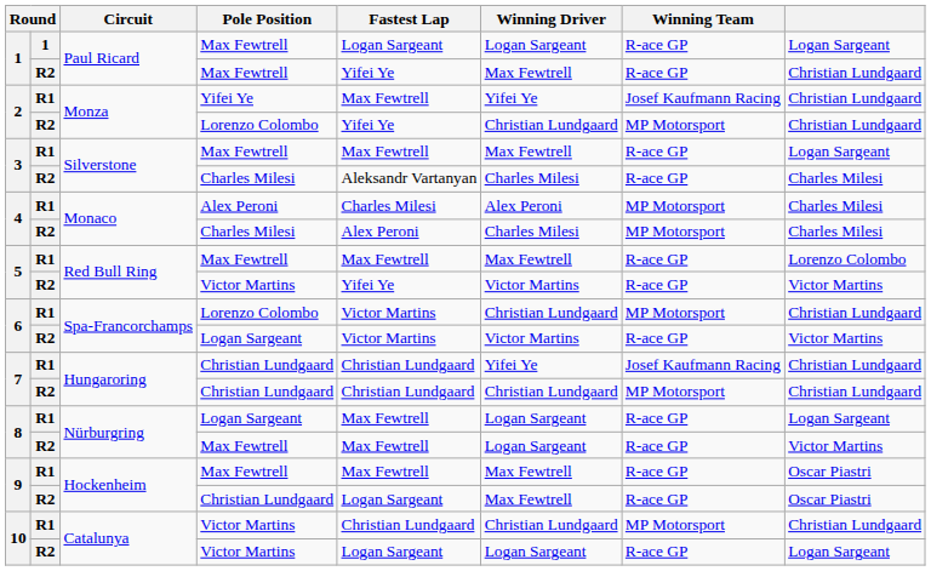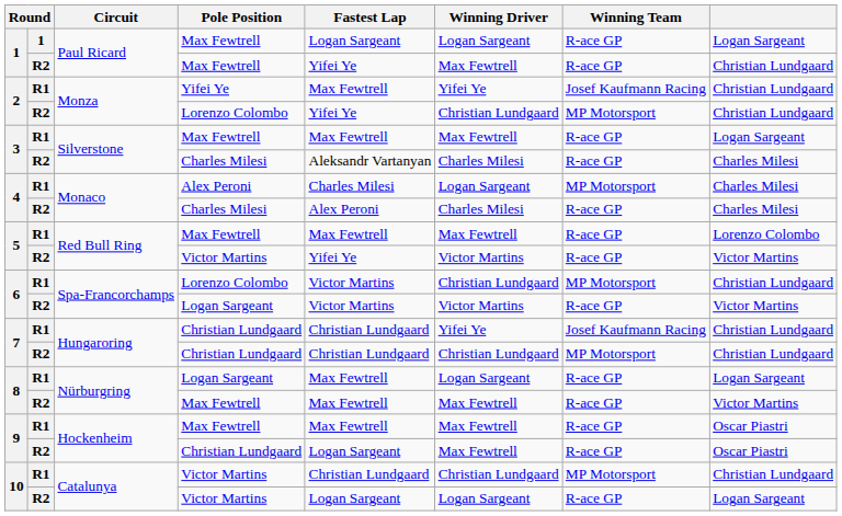4 / R1 | Winning Driver: Alex Peroni -> Logan Sargeant
4 / R2 | Winning Team: MP Motorsport -> R-ace GP
8 / R2 | Winning Driver: Logan Sargeant -> Max Fewtrell
